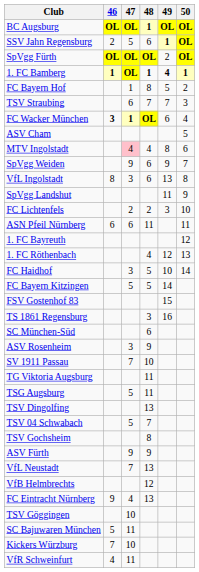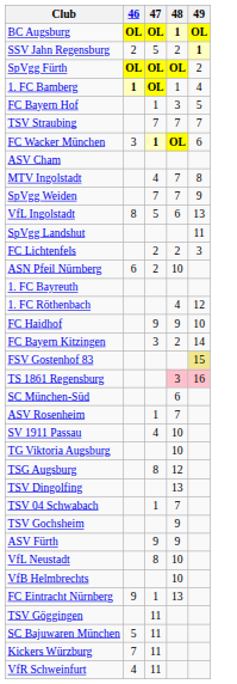- column: 50 | OL | OL | OL | 1 | 2 | 3 | 4 | 5 | 6 | 7 | 8 | 9 | 10 | 11 | 12 | 13 | 14
SSV Jahn Regensburg | 48: 6 -> 2
1. FC Bamberg | 48: bold -> normal
1. FC Bamberg | 49: bold -> normal
FC Bayern Hof | 48: 8 -> 3
TSV Straubing | 47: 6 -> 7
FC Wacker München | 46: bold -> normal
MTV Ingolstadt | 47: pink background -> no background
MTV Ingolstadt | 48: 4 -> 7
SpVgg Weiden | 47: 9 -> 7
SpVgg Weiden | 48: 6 -> 7
VfL Ingolstadt | 47: 3 -> 5
ASN Pfeil Nürnberg | 47: 6 -> 2
ASN Pfeil Nürnberg | 48: 11 -> 10
FC Haidhof | 47: 3 -> 9
FC Haidhof | 48: 5 -> 9
FC Bayern Kitzingen | 47: 5 -> 3
FC Bayern Kitzingen | 48: 5 -> 2
FSV Gostenhof 83 | 49: no background -> khaki background
TS 1861 Regensburg | 48: no background -> pink background
TS 1861 Regensburg | 49: no background -> pink background
ASV Rosenheim | 47: 3 -> 1
ASV Rosenheim | 48: 9 -> 7
SV 1911 Passau | 47: 7 -> 4
TG Viktoria Augsburg | 48: 11 -> 10
TSG Augsburg | 47: 5 -> 8
TSG Augsburg | 48: 11 -> 12
TSV 04 Schwabach | 47: 5 -> 1
TSV Gochsheim | 48: 8 -> 9
VfL Neustadt | 47: 7 -> 8
VfL Neustadt | 48: 13 -> 10
VfB Helmbrechts | 48: 12 -> 10
FC Eintracht Nürnberg | 47: 4 -> 1
TSV Göggingen | 47: 10 -> 11
Kickers Würzburg | 47: 10 -> 11
